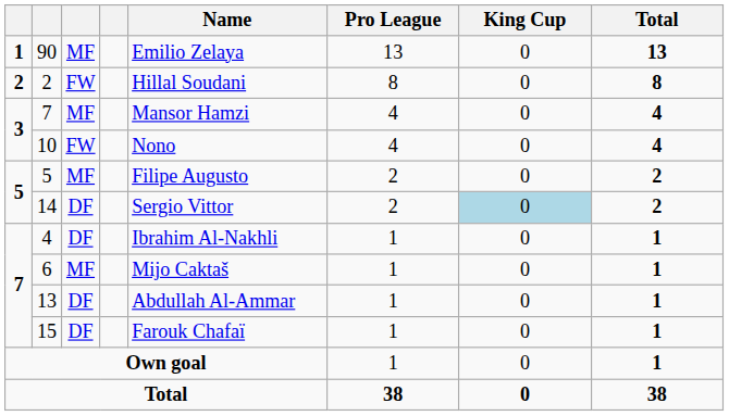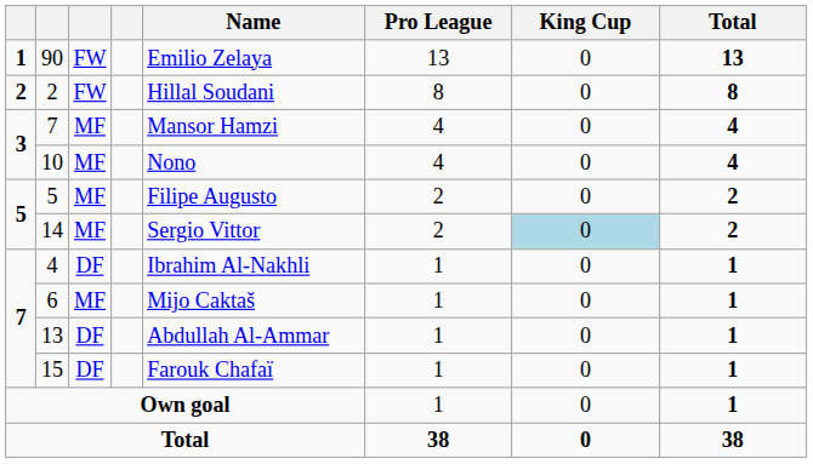90 | column 3: MF -> FW
10 | column 3: FW -> MF
14 | column 3: DF -> MF
